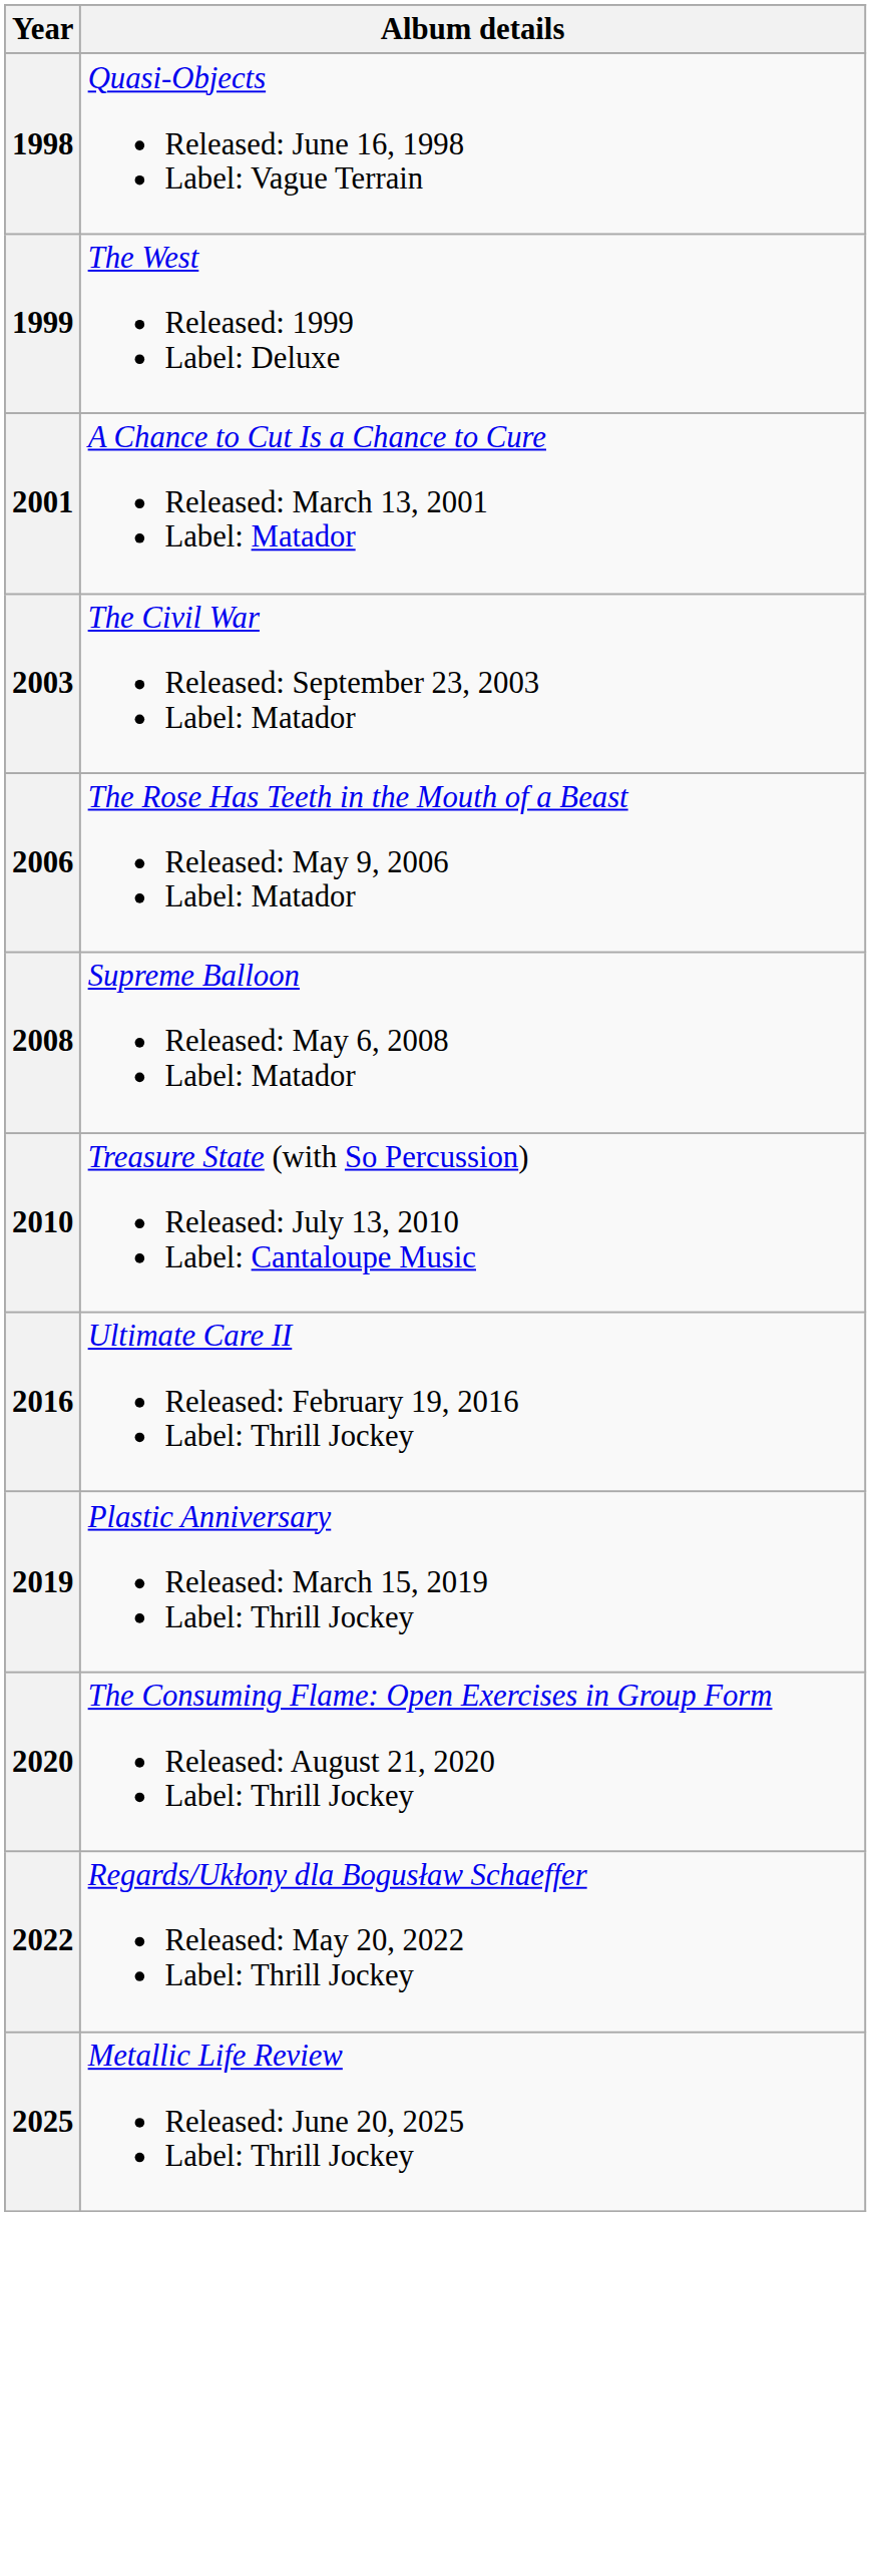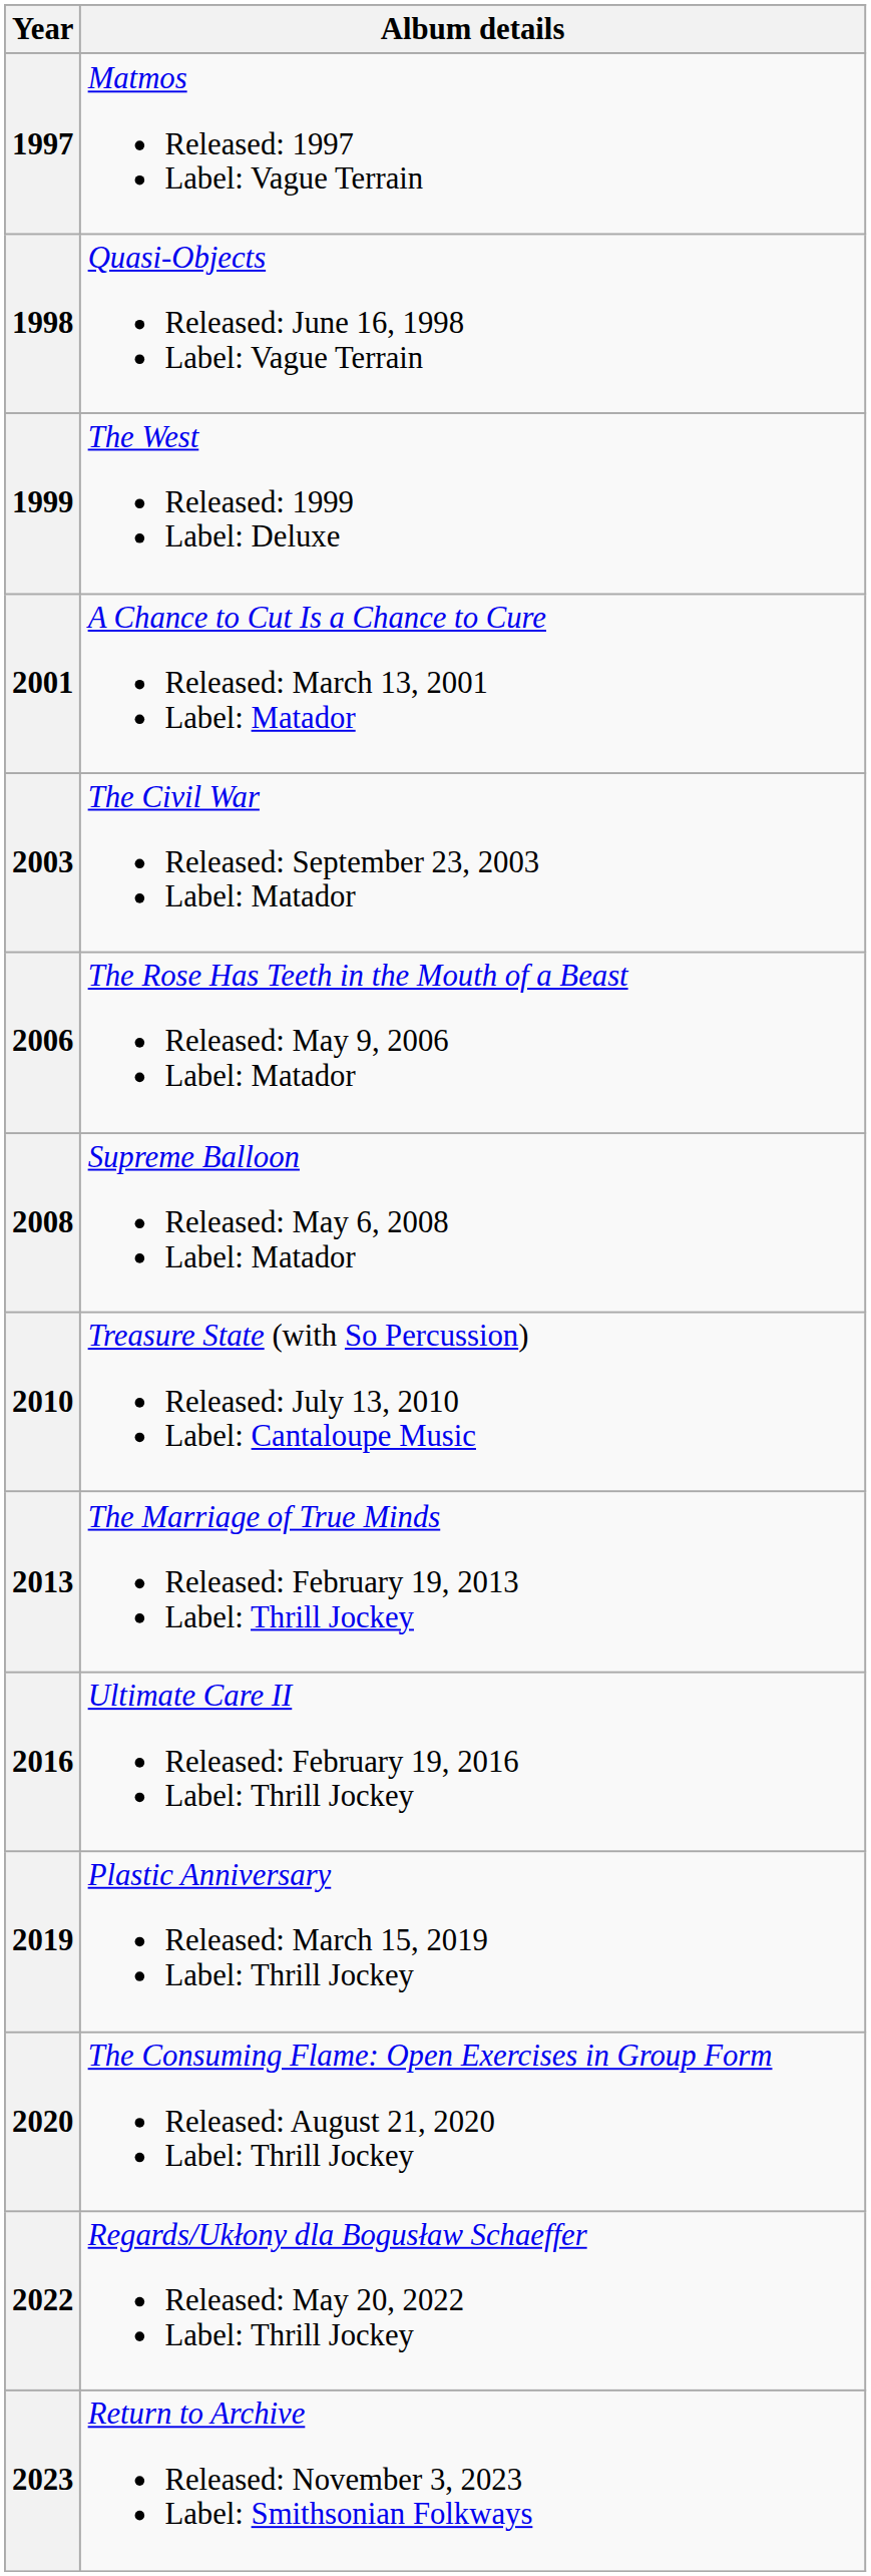+ row: 1997 | Matmos Released: 1997 Label: Vague Terrain
+ row: 2013 | The Marriage of True Minds Released: February 19, 2013 Label: Thrill Jockey
+ row: 2023 | Return to Archive Released: November 3, 2023 Label: Smithsonian Folkways
- row: 2025 | Metallic Life Review Released: June 20, 2025 Label: Thrill Jockey
